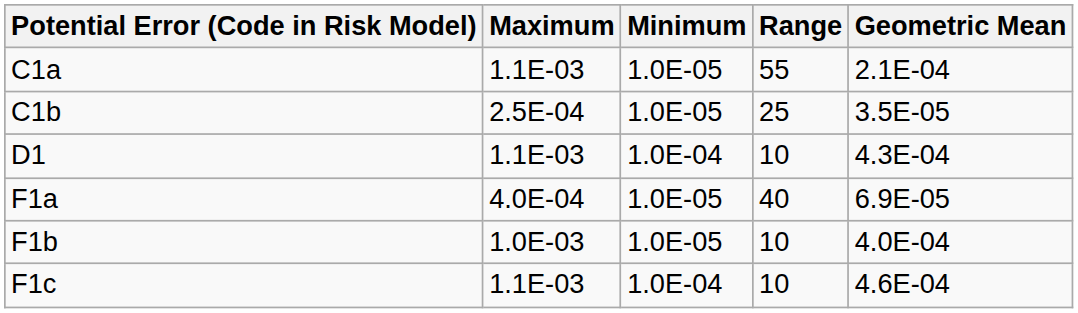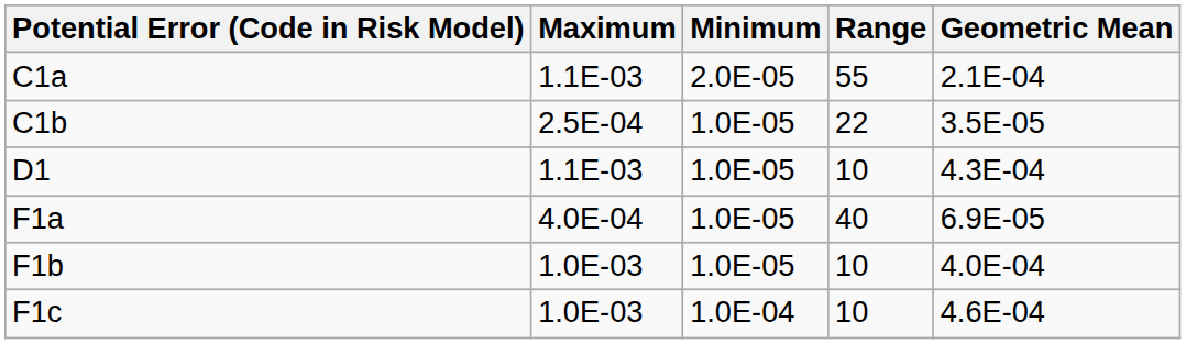C1a | Minimum: 1.0E-05 -> 2.0E-05
C1b | Range: 25 -> 22
D1 | Minimum: 1.0E-04 -> 1.0E-05
F1c | Maximum: 1.1E-03 -> 1.0E-03
